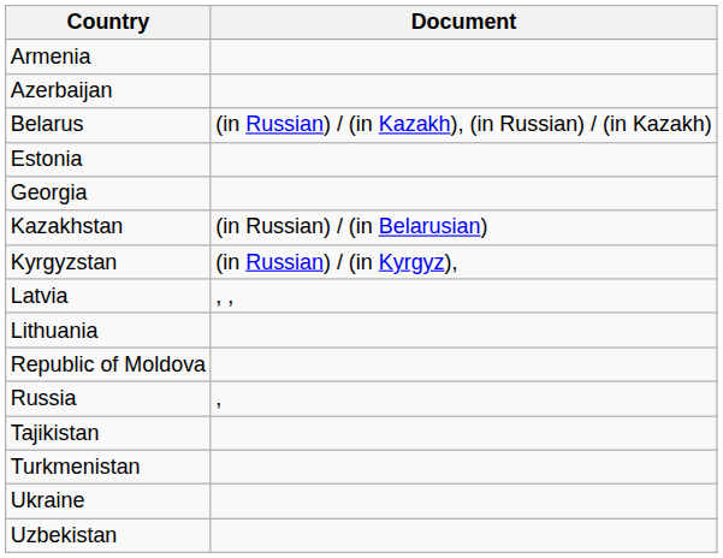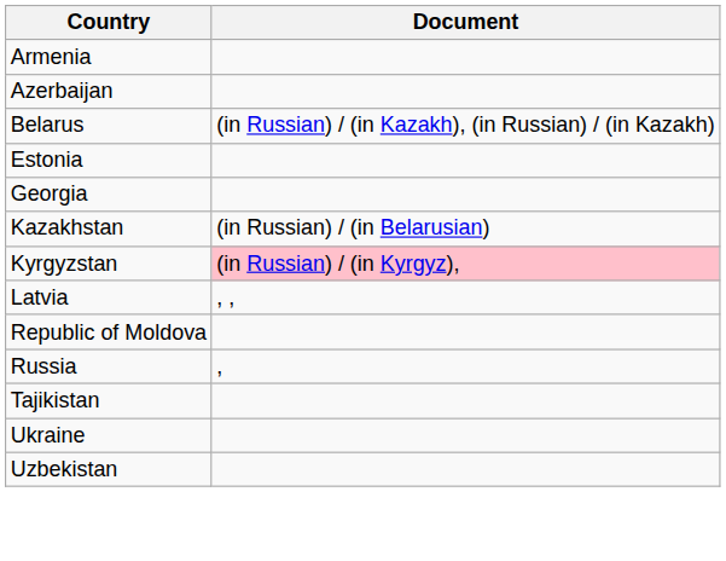Kyrgyzstan | Document: no background -> pink background
- row: Lithuania
- row: Turkmenistan
